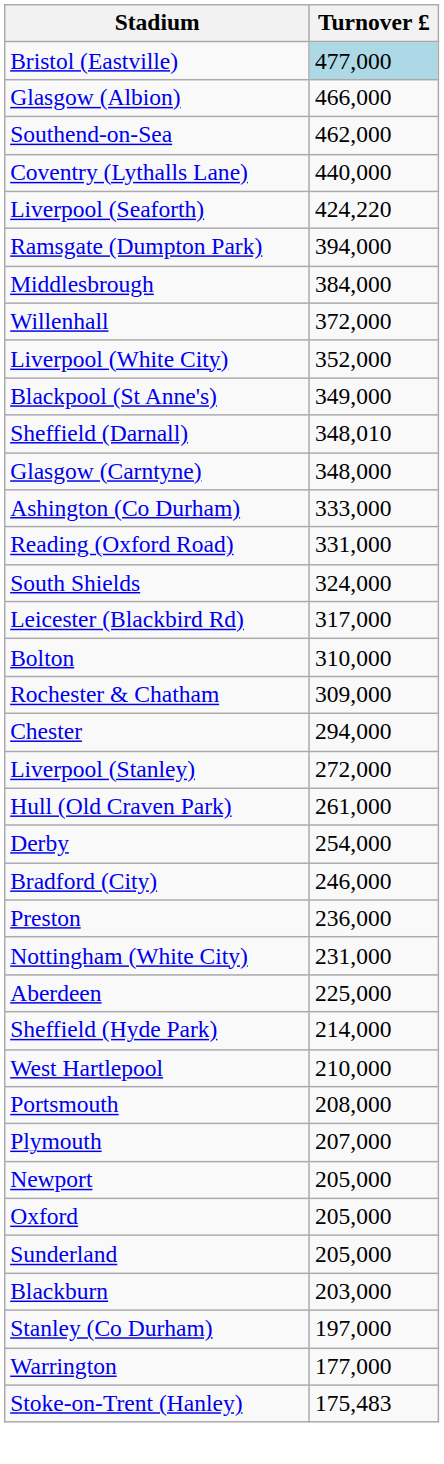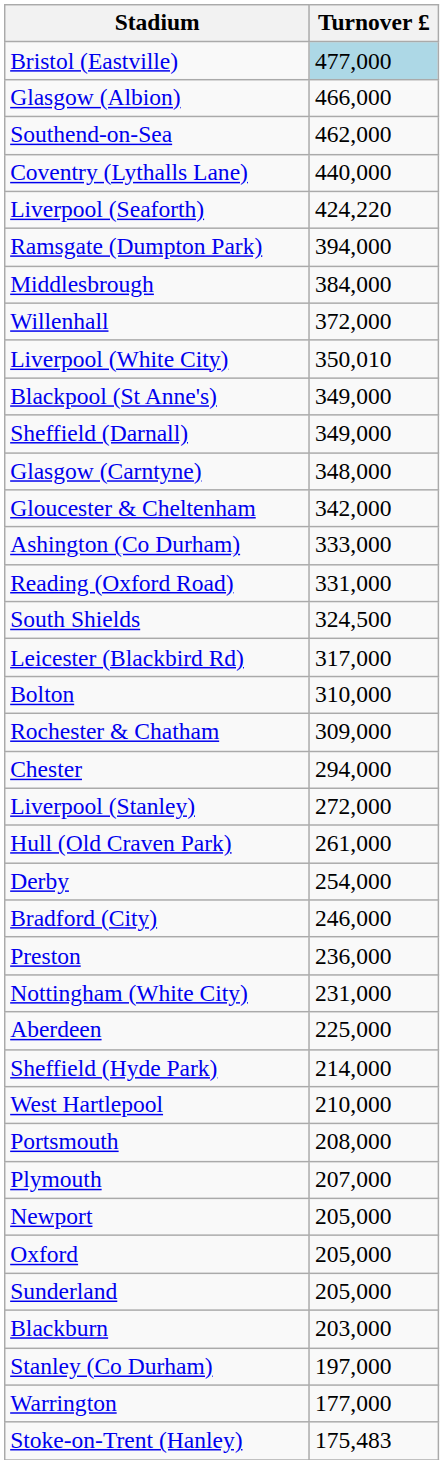Liverpool (White City) | Turnover £: 352,000 -> 350,010
Sheffield (Darnall) | Turnover £: 348,010 -> 349,000
+ row: Gloucester & Cheltenham | 342,000
South Shields | Turnover £: 324,000 -> 324,500
